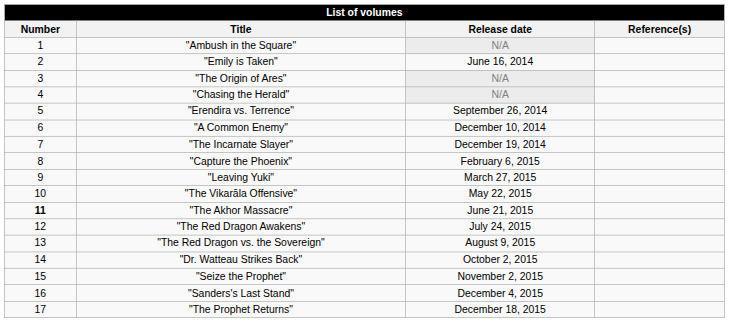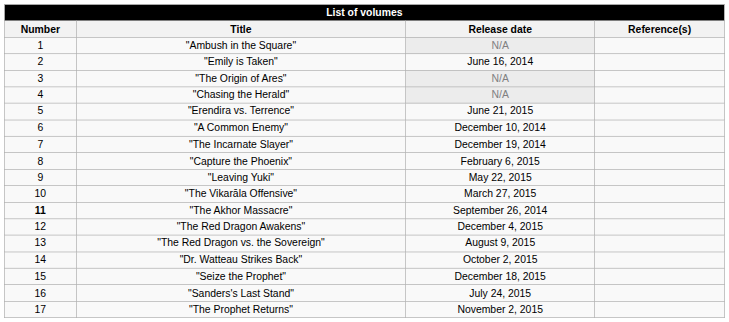"Erendira vs. Terrence" | Release date: September 26, 2014 -> June 21, 2015
"Leaving Yuki" | Release date: March 27, 2015 -> May 22, 2015
"The Vikarāla Offensive" | Release date: May 22, 2015 -> March 27, 2015
"The Akhor Massacre" | Release date: June 21, 2015 -> September 26, 2014
"The Red Dragon Awakens" | Release date: July 24, 2015 -> December 4, 2015
"Seize the Prophet" | Release date: November 2, 2015 -> December 18, 2015
"Sanders's Last Stand" | Release date: December 4, 2015 -> July 24, 2015
"The Prophet Returns" | Release date: December 18, 2015 -> November 2, 2015
